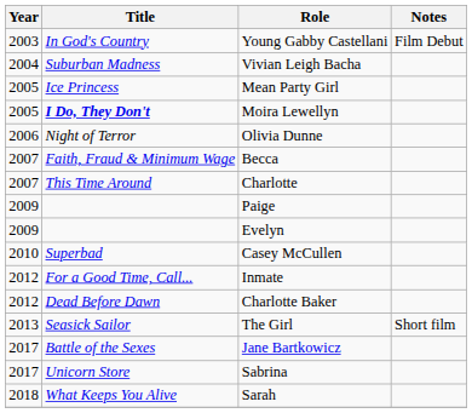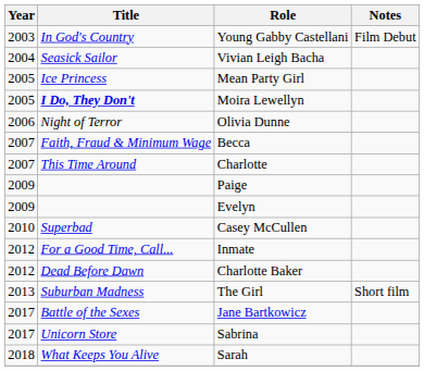Vivian Leigh Bacha | Title: Suburban Madness -> Seasick Sailor
The Girl | Title: Seasick Sailor -> Suburban Madness
